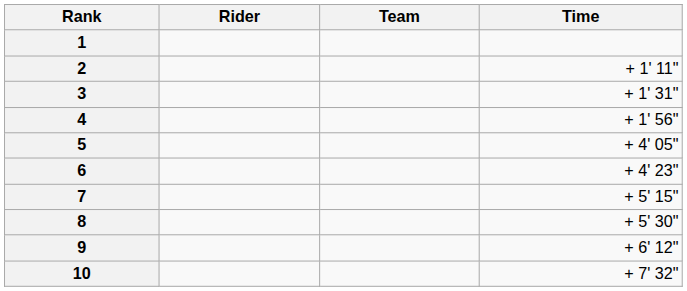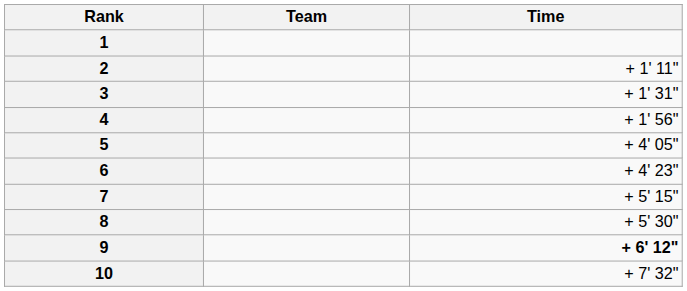- column: Rider
9 | Time: normal -> bold
